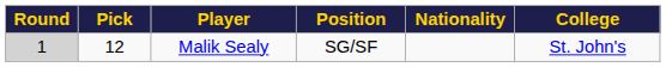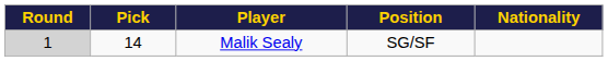- column: College | St. John's
Malik Sealy | Pick: 12 -> 14
